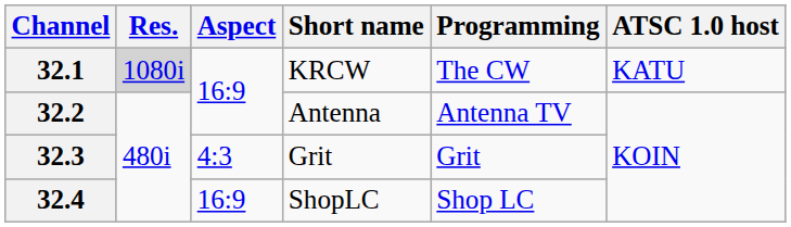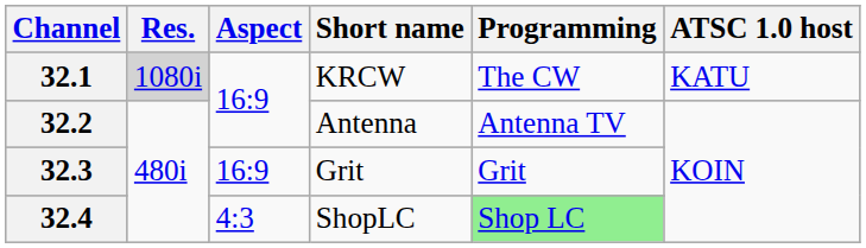32.3 | Aspect: 4:3 -> 16:9
32.4 | Aspect: 16:9 -> 4:3
32.4 | Programming: no background -> lightgreen background
